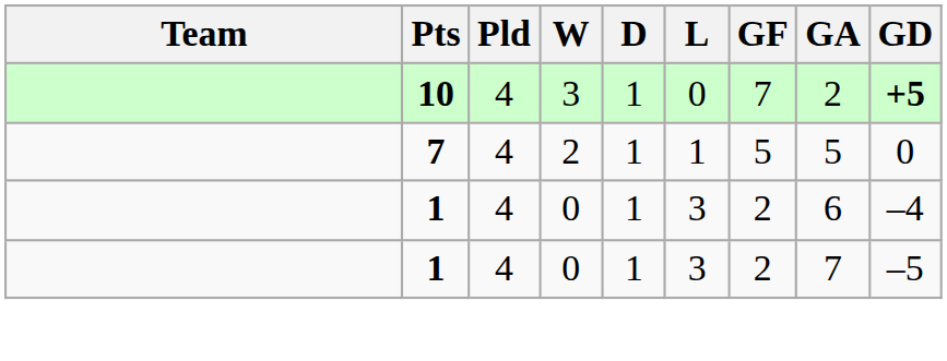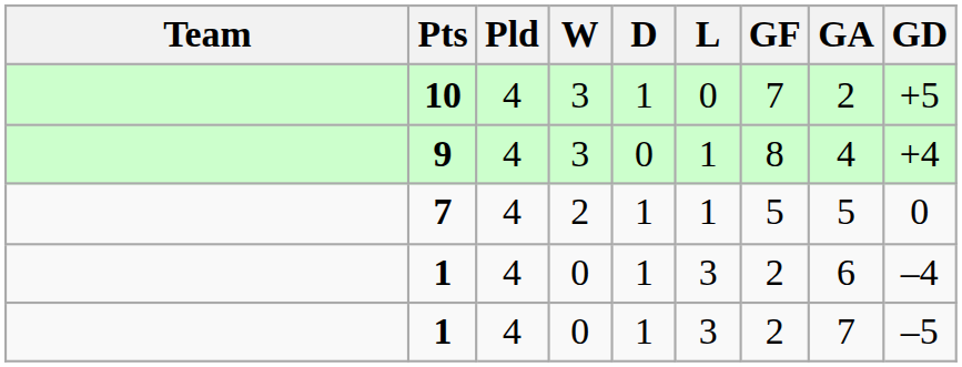10 | GD: bold -> normal
+ row: 9 | 4 | 3 | 0 | 1 | 8 | 4 | +4
